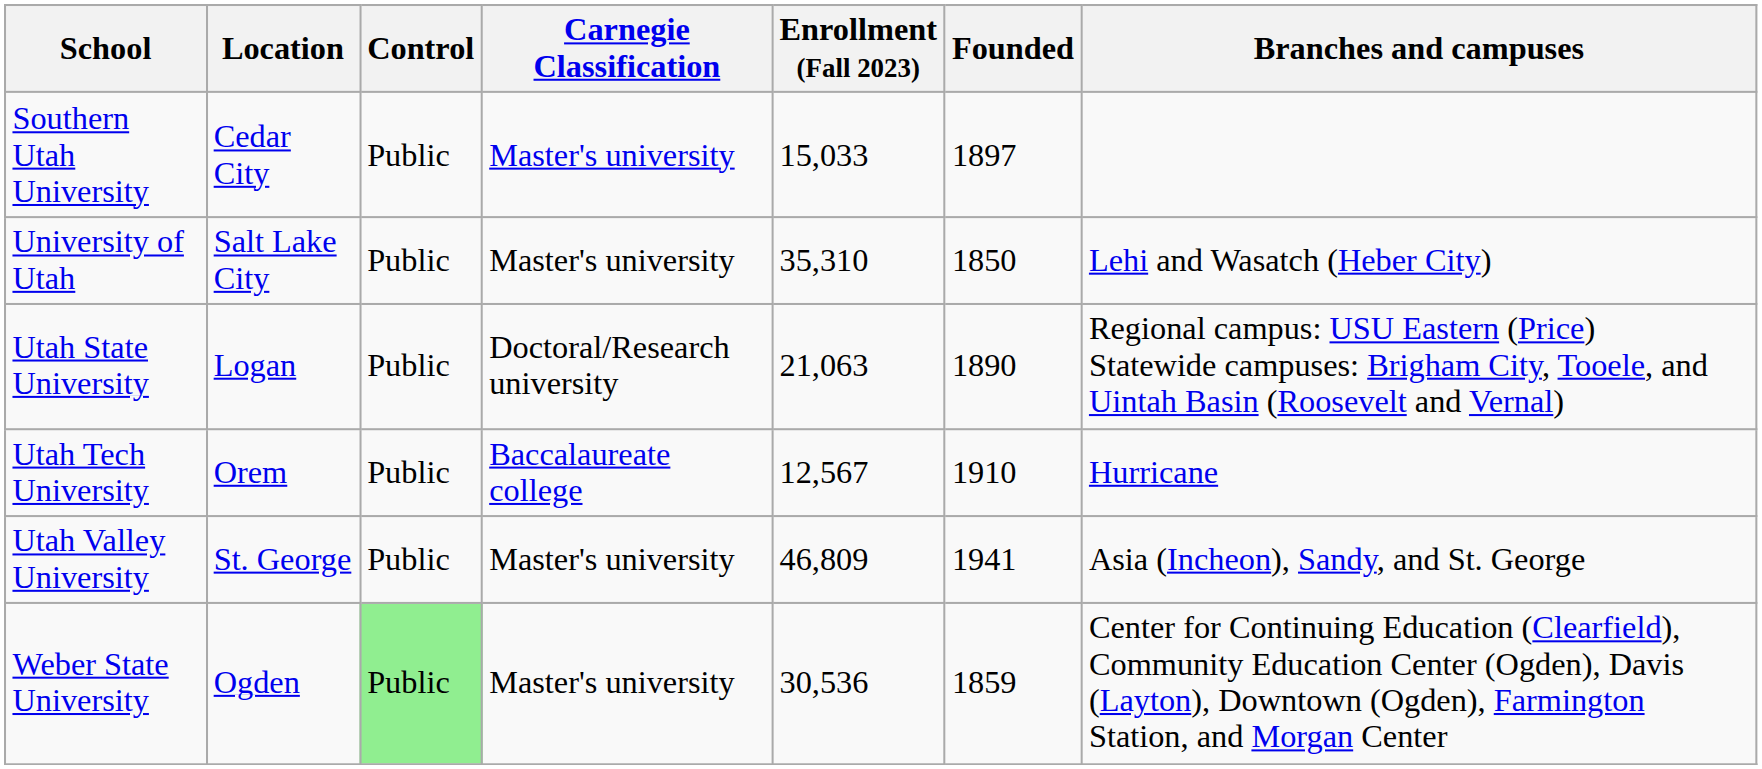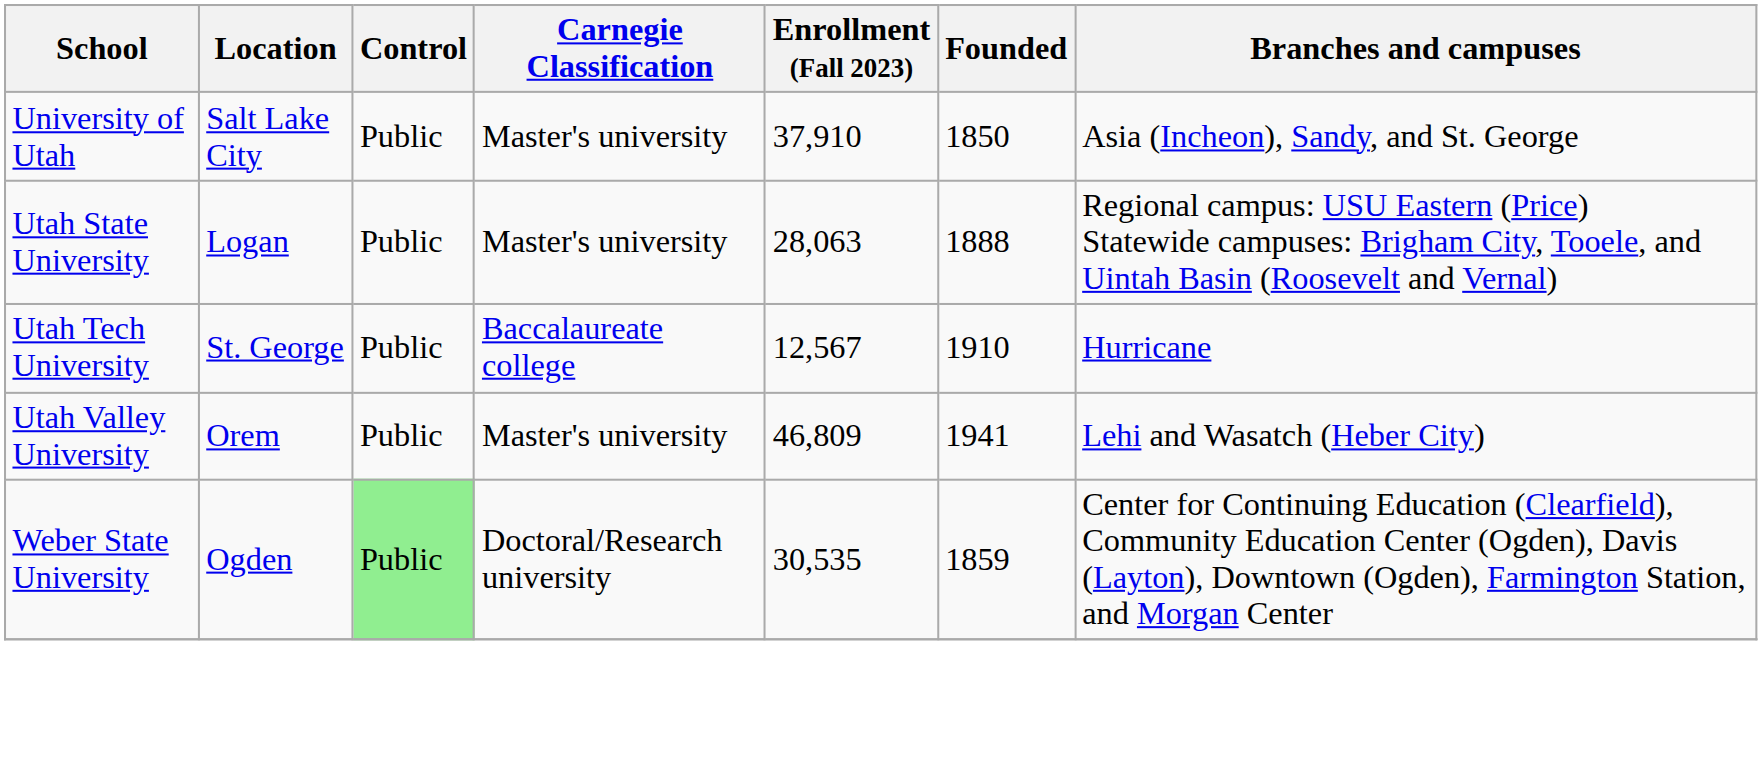- row: Southern Utah University | Cedar City | Public | Master's university | 15,033 | 1897
University of Utah | Enrollment (Fall 2023): 35,310 -> 37,910
University of Utah | Branches and campuses: Lehi and Wasatch (Heber City) -> Asia (Incheon), Sandy, and St. George
Utah State University | Carnegie Classification: Doctoral/Research university -> Master's university
Utah State University | Enrollment (Fall 2023): 21,063 -> 28,063
Utah State University | Founded: 1890 -> 1888
Utah Tech University | Location: Orem -> St. George
Utah Valley University | Location: St. George -> Orem
Utah Valley University | Branches and campuses: Asia (Incheon), Sandy, and St. George -> Lehi and Wasatch (Heber City)
Weber State University | Carnegie Classification: Master's university -> Doctoral/Research university
Weber State University | Enrollment (Fall 2023): 30,536 -> 30,535
